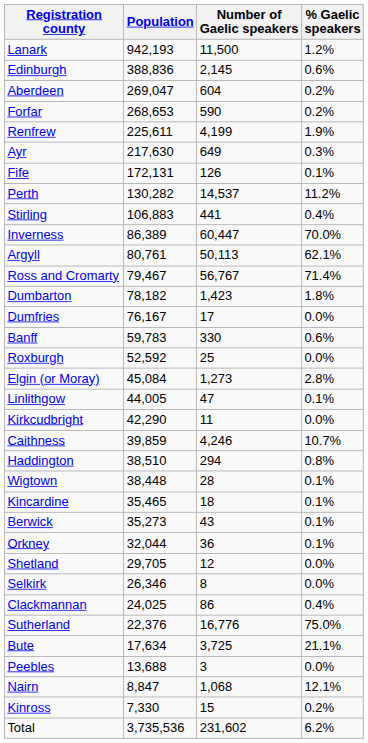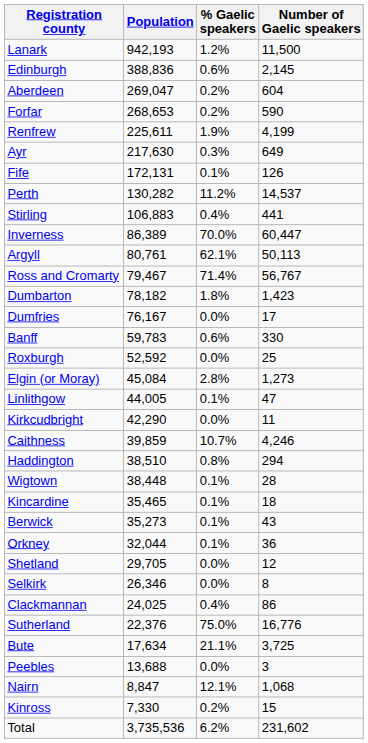columns swapped: Number of Gaelic speakers <-> % Gaelic speakers
